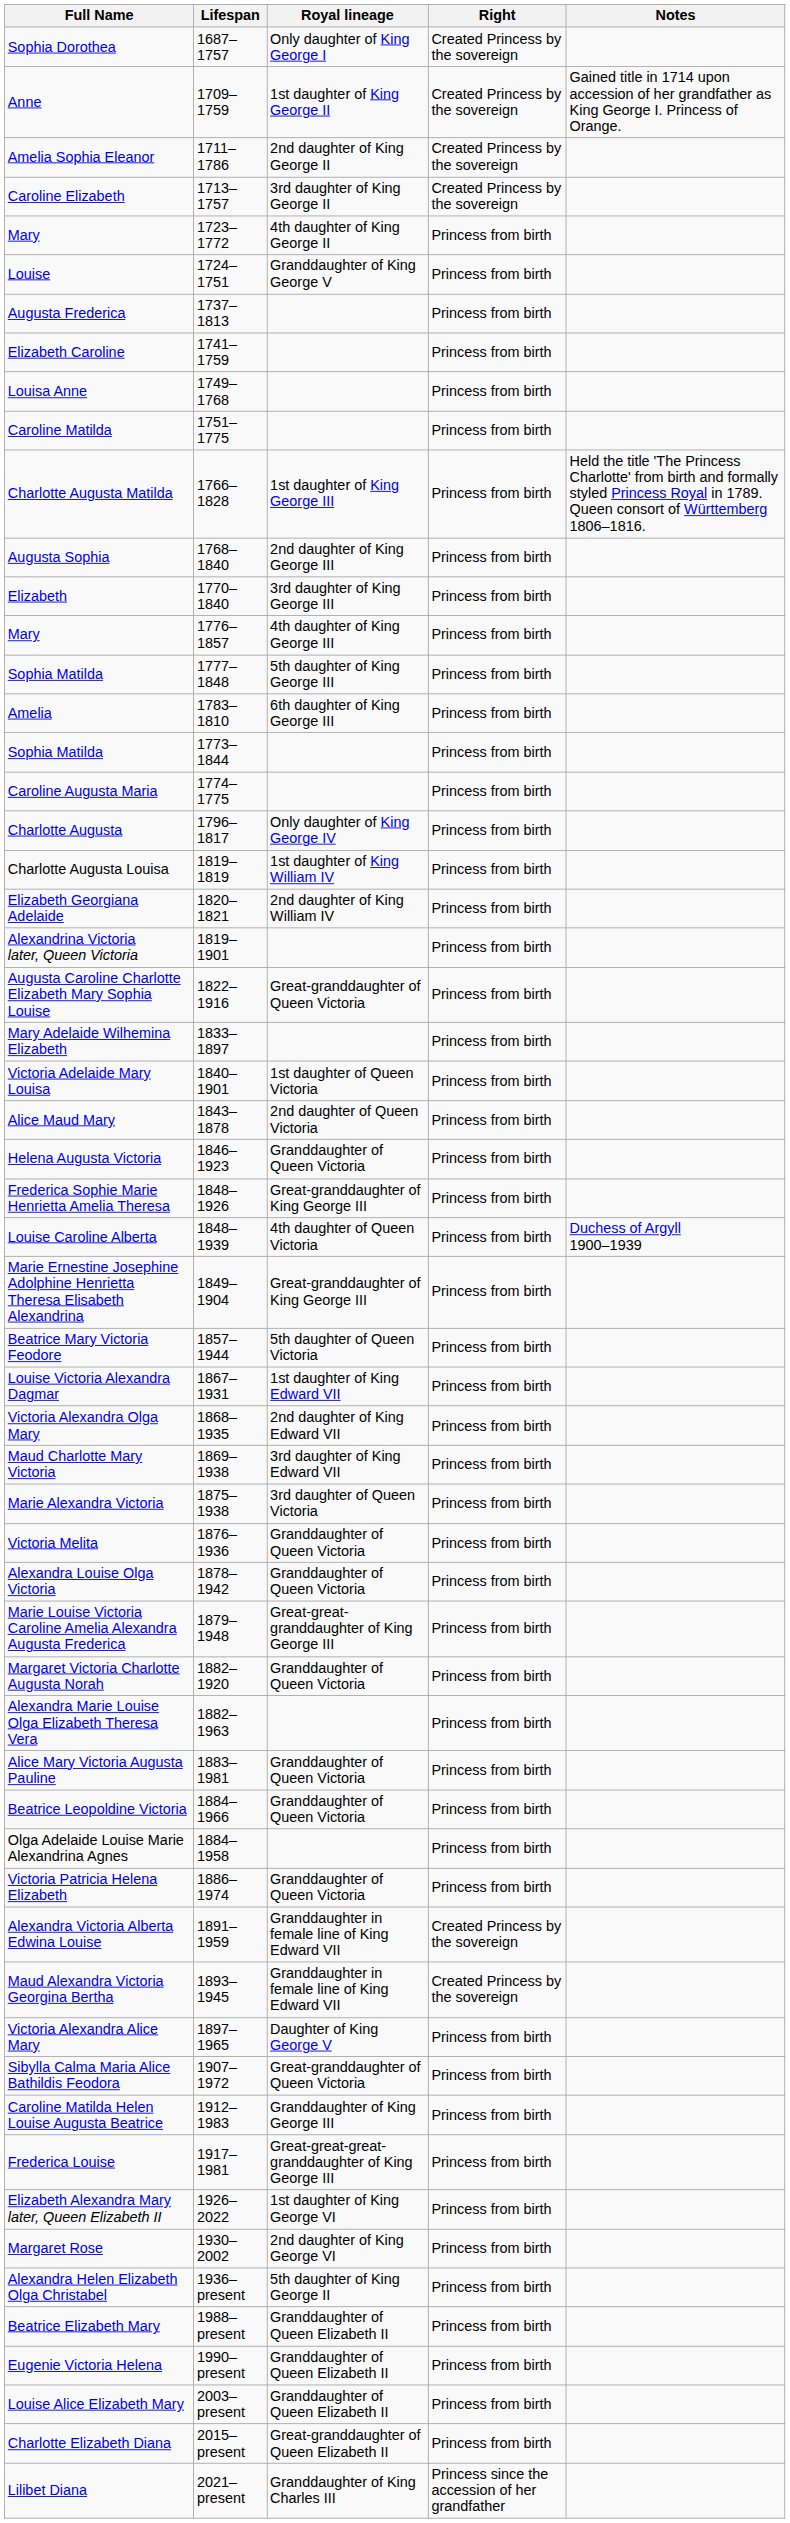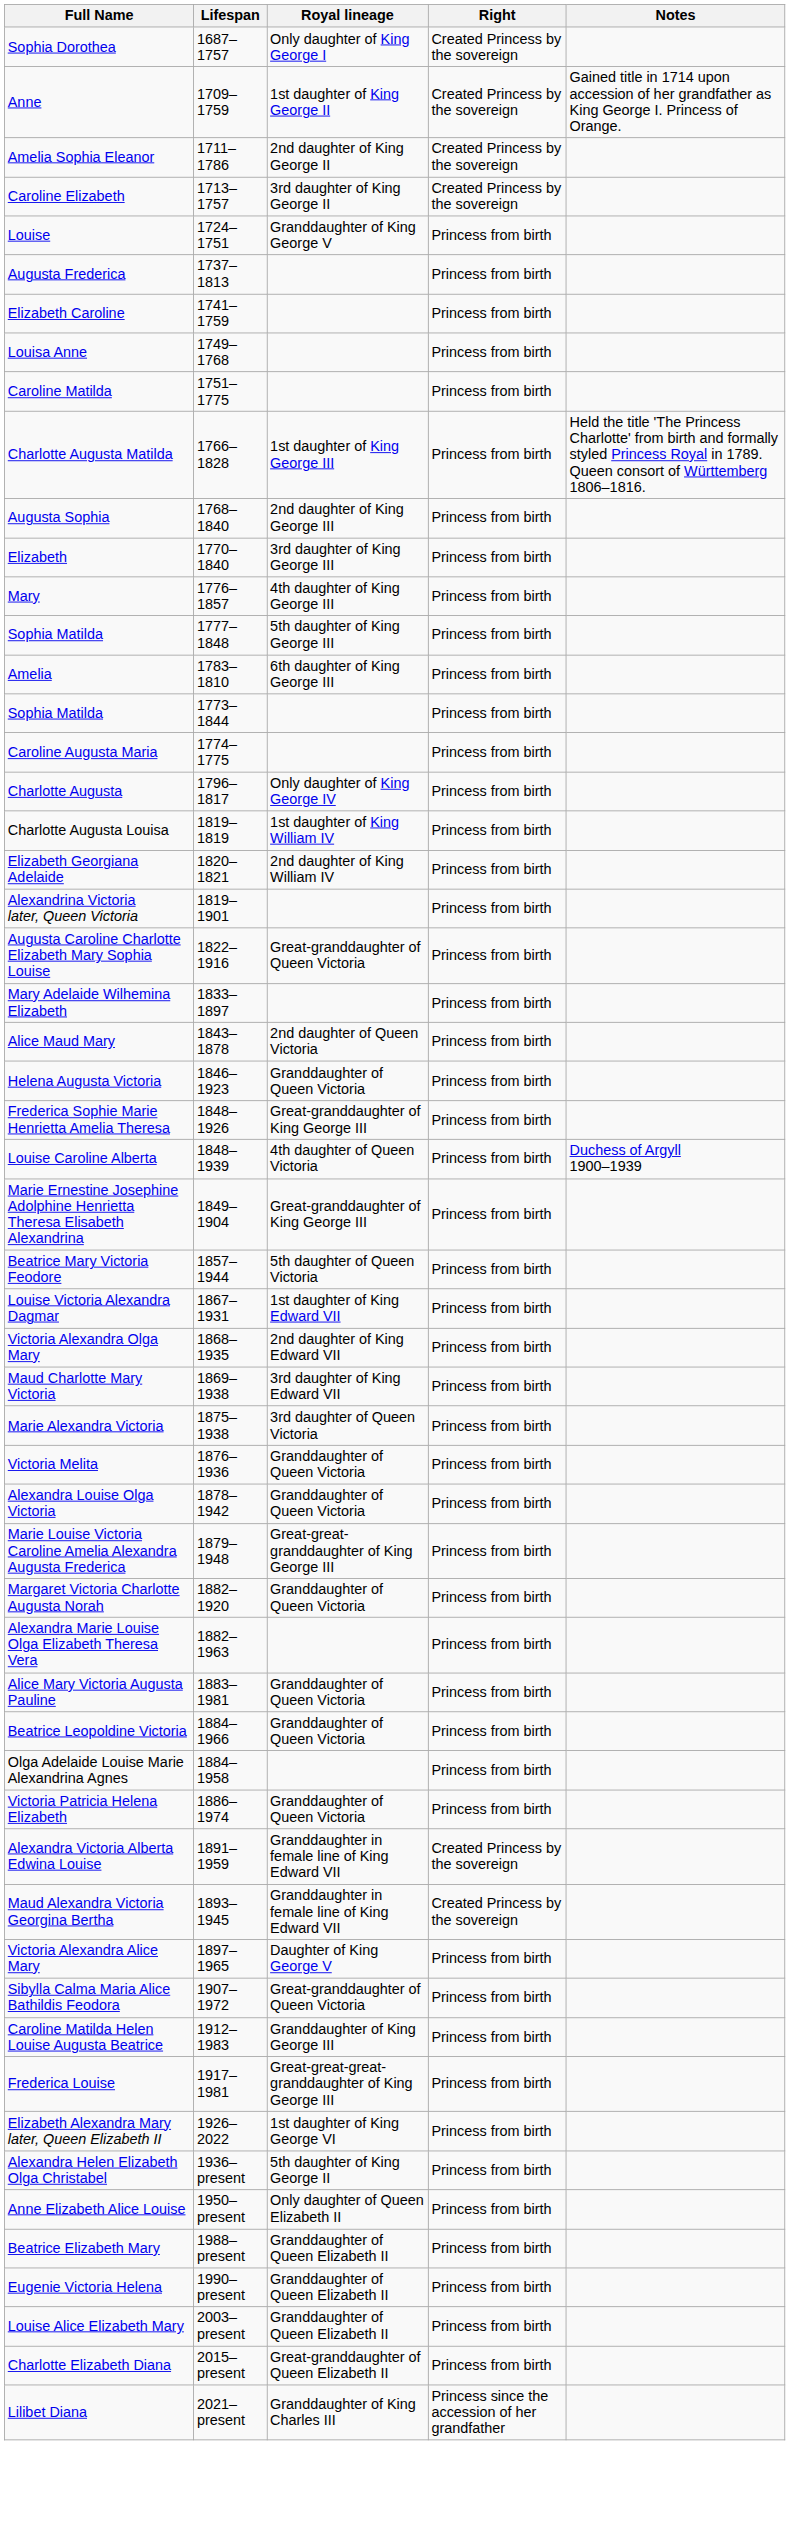- row: Mary | 1723–1772 | 4th daughter of King George II | Princess from birth
- row: Victoria Adelaide Mary Louisa | 1840–1901 | 1st daughter of Queen Victoria | Princess from birth
- row: Margaret Rose | 1930–2002 | 2nd daughter of King George VI | Princess from birth
+ row: Anne Elizabeth Alice Louise | 1950–present | Only daughter of Queen Elizabeth II | Princess from birth
